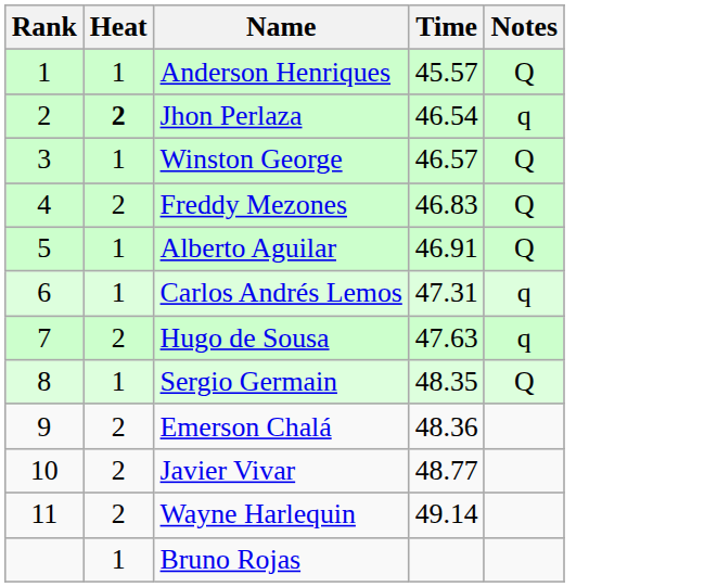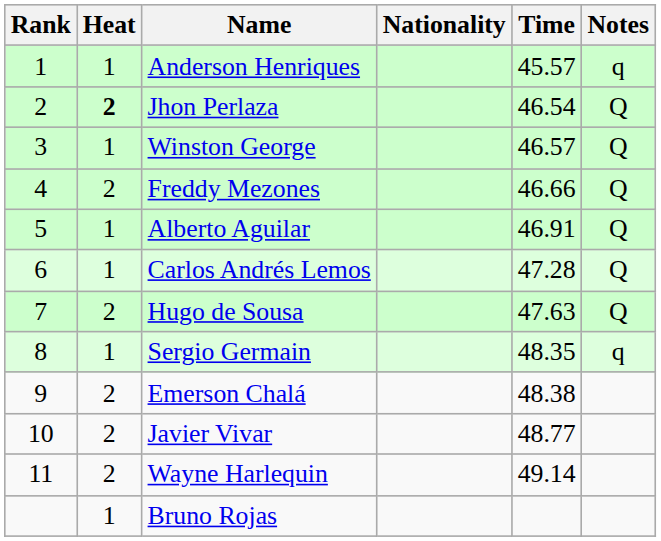+ column: Nationality
Anderson Henriques | Notes: Q -> q
Jhon Perlaza | Notes: q -> Q
Freddy Mezones | Time: 46.83 -> 46.66
Carlos Andrés Lemos | Time: 47.31 -> 47.28
Carlos Andrés Lemos | Notes: q -> Q
Hugo de Sousa | Notes: q -> Q
Sergio Germain | Notes: Q -> q
Emerson Chalá | Time: 48.36 -> 48.38
